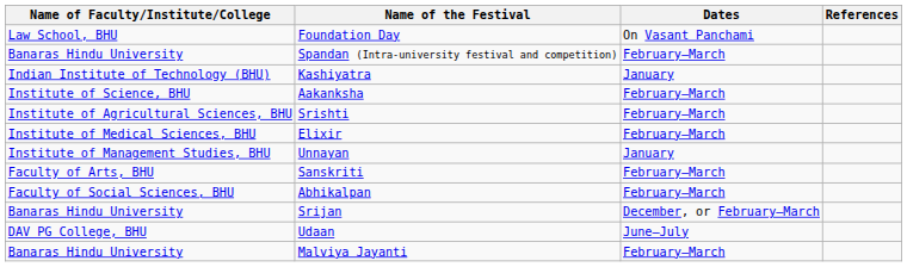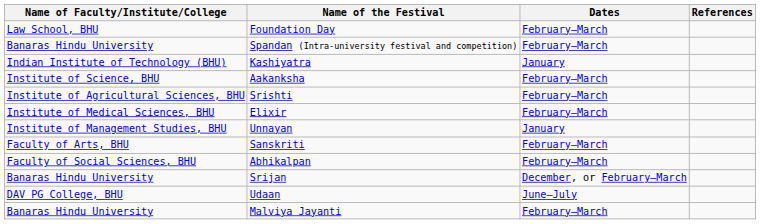Foundation Day | Dates: On Vasant Panchami -> February–March
